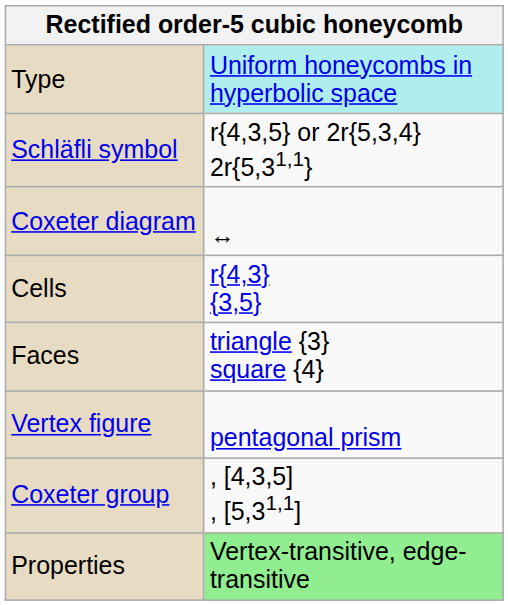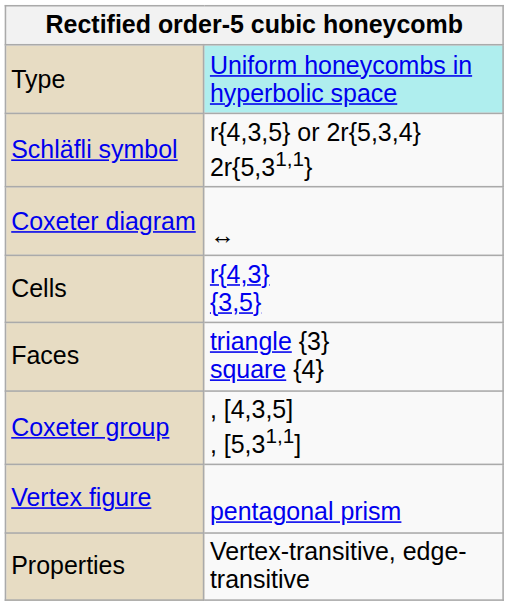rows swapped: Vertex figure <-> Coxeter group
Properties | column 2: lightgreen background -> no background
